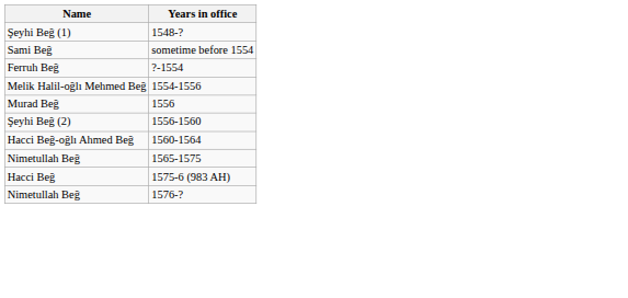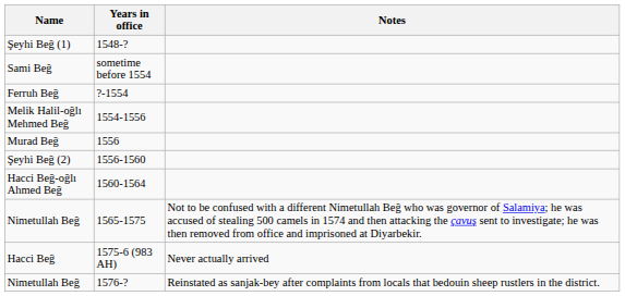+ column: Notes | Not to be confused with a different Nimetullah Beğ who was governor of Salamiya; he was accused of stealing 500 camels in 1574 and then attacking the çavuş sent to investigate; he was then removed from office and imprisoned at Diyarbekir. | Never actually arrived | Reinstated as sanjak-bey after complaints from locals that bedouin sheep rustlers in the district.
